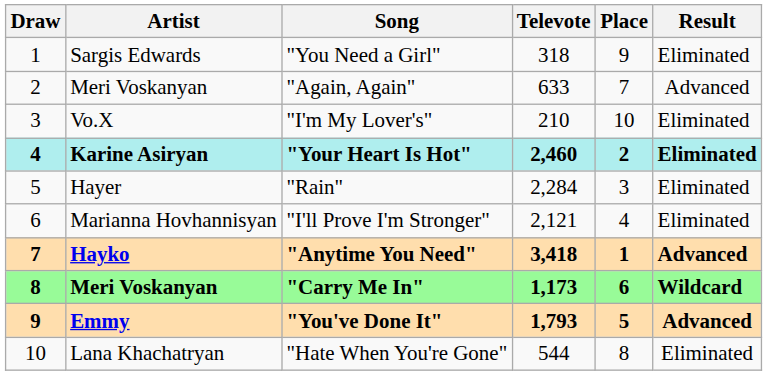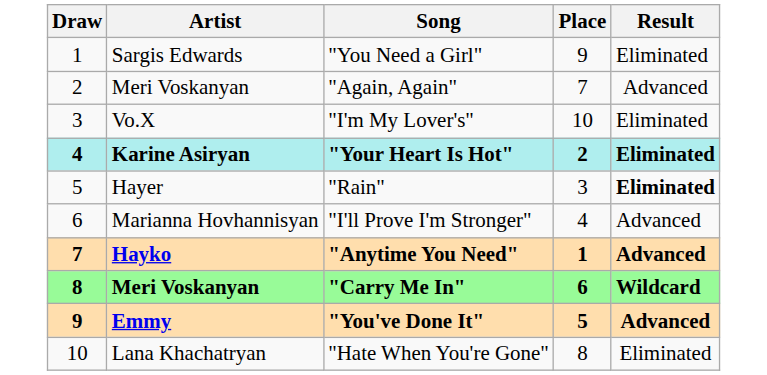- column: Televote | 318 | 633 | 210 | 2,460 | 2,284 | 2,121 | 3,418 | 1,173 | 1,793 | 544
"Rain" | Result: normal -> bold
"I'll Prove I'm Stronger" | Result: Eliminated -> Advanced
